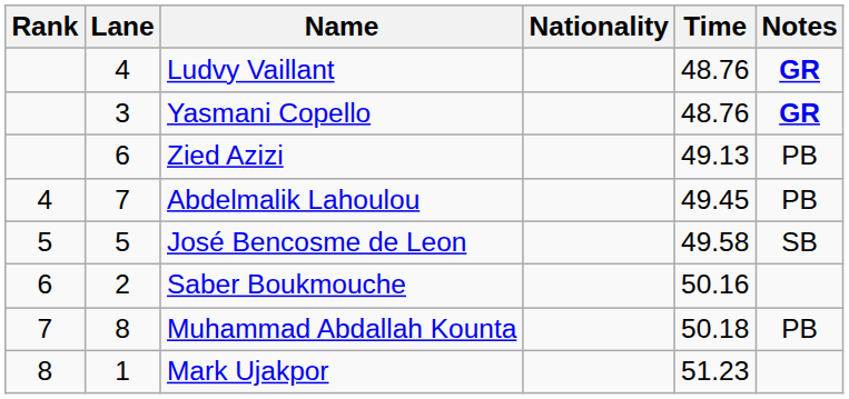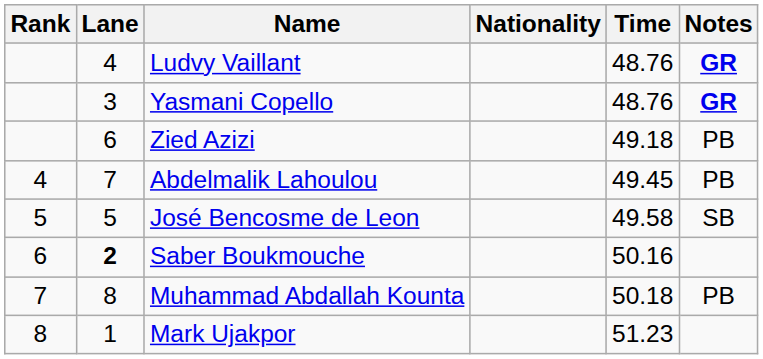Zied Azizi | Time: 49.13 -> 49.18
Saber Boukmouche | Lane: normal -> bold
